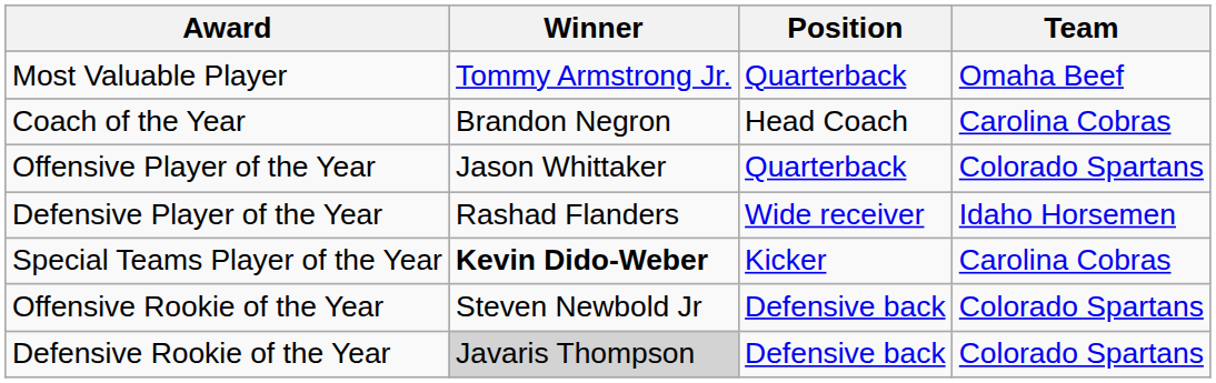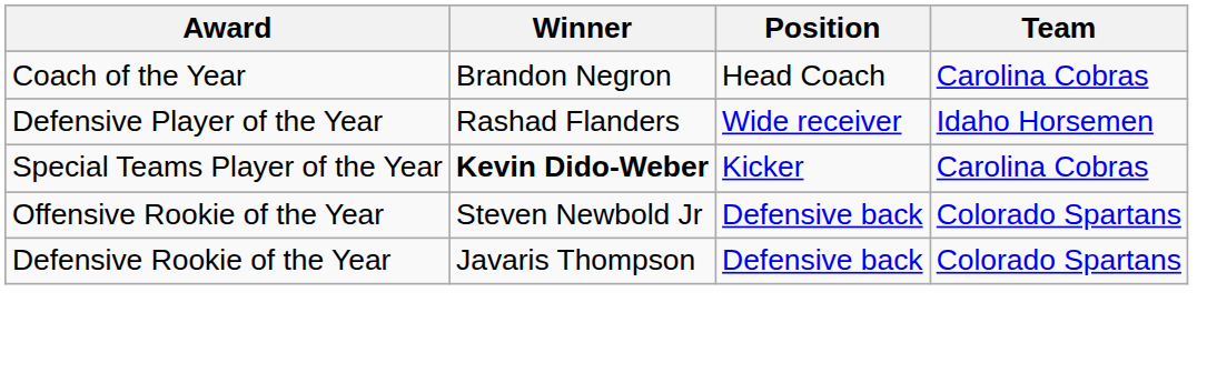- row: Most Valuable Player | Tommy Armstrong Jr. | Quarterback | Omaha Beef
- row: Offensive Player of the Year | Jason Whittaker | Quarterback | Colorado Spartans
Defensive Rookie of the Year | Winner: lightgrey background -> no background
